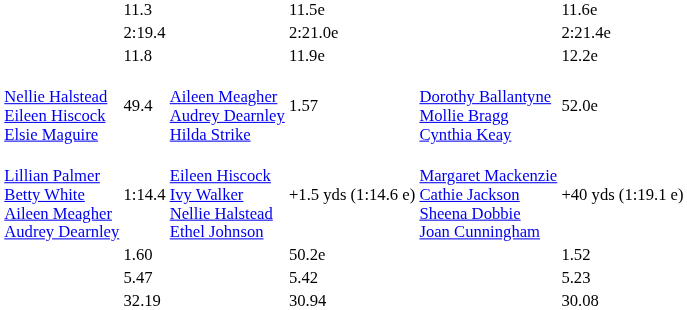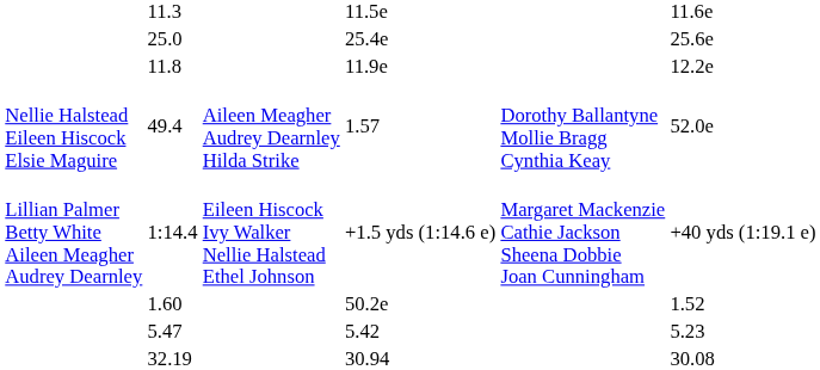+ row: 25.0 | 25.4e | 25.6e
- row: 2:19.4 | 2:21.0e | 2:21.4e
